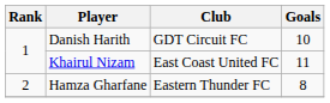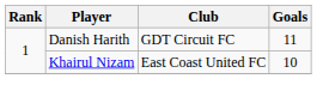Danish Harith | Goals: 10 -> 11
Khairul Nizam | Goals: 11 -> 10
- row: 2 | Hamza Gharfane | Eastern Thunder FC | 8
